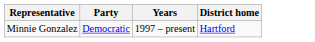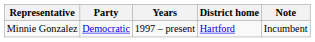+ column: Note | Incumbent
